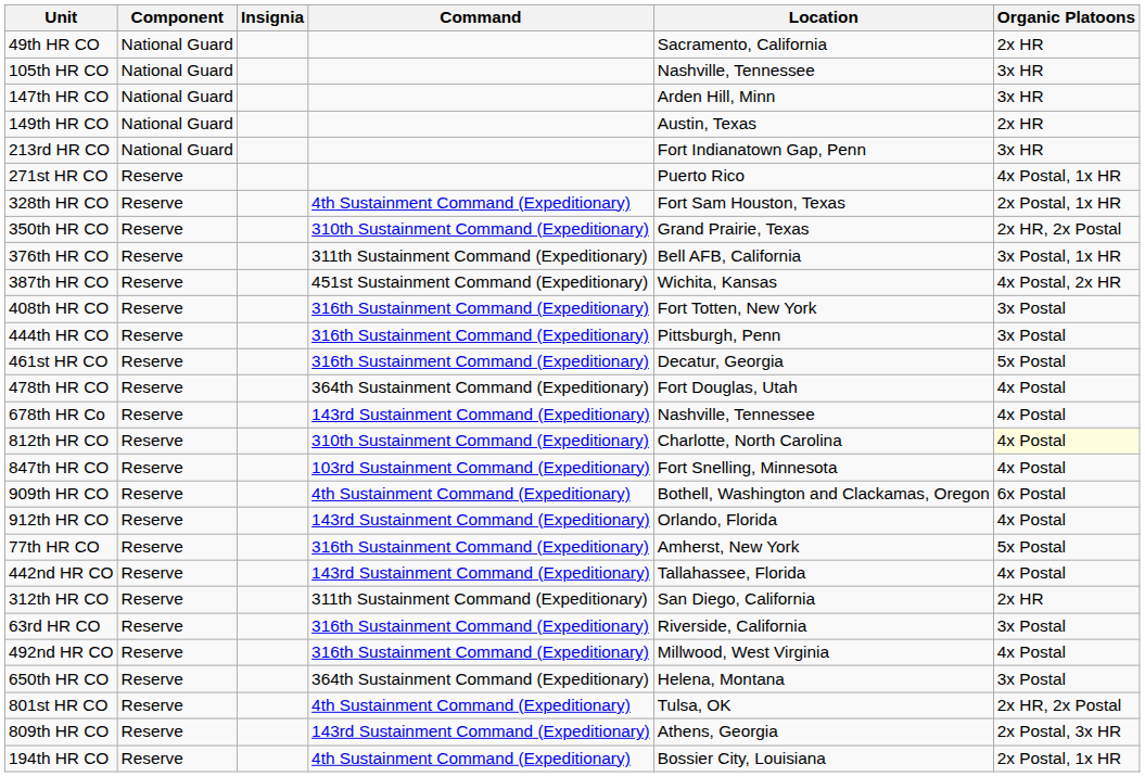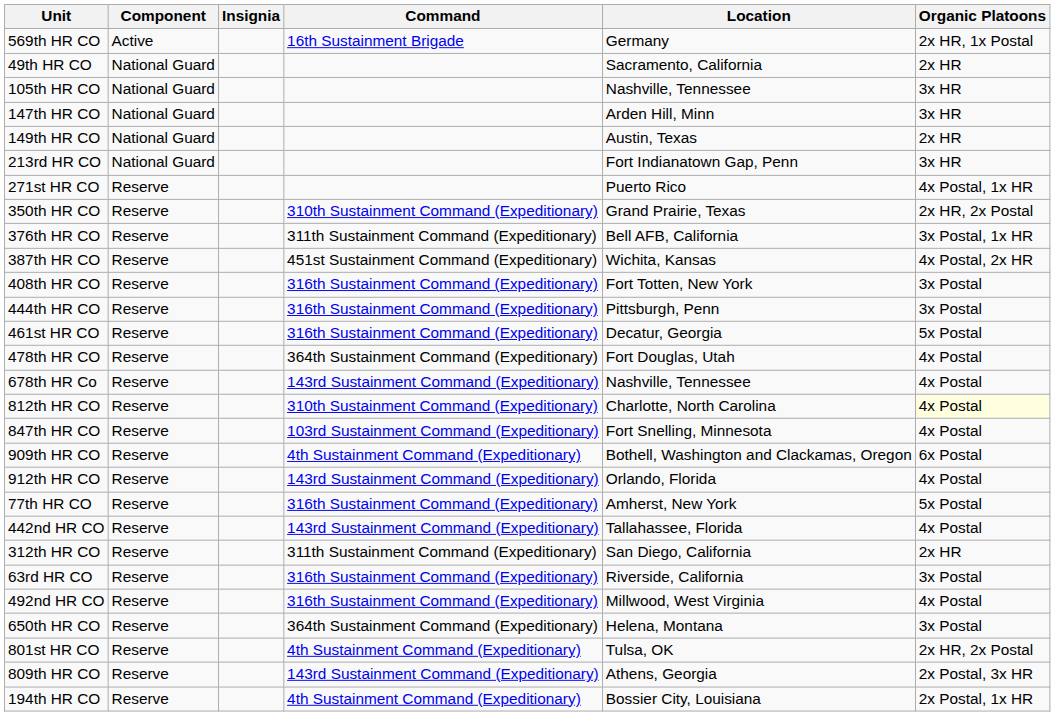+ row: 569th HR CO | Active | 16th Sustainment Brigade | Germany | 2x HR, 1x Postal
- row: 328th HR CO | Reserve | 4th Sustainment Command (Expeditionary) | Fort Sam Houston, Texas | 2x Postal, 1x HR
